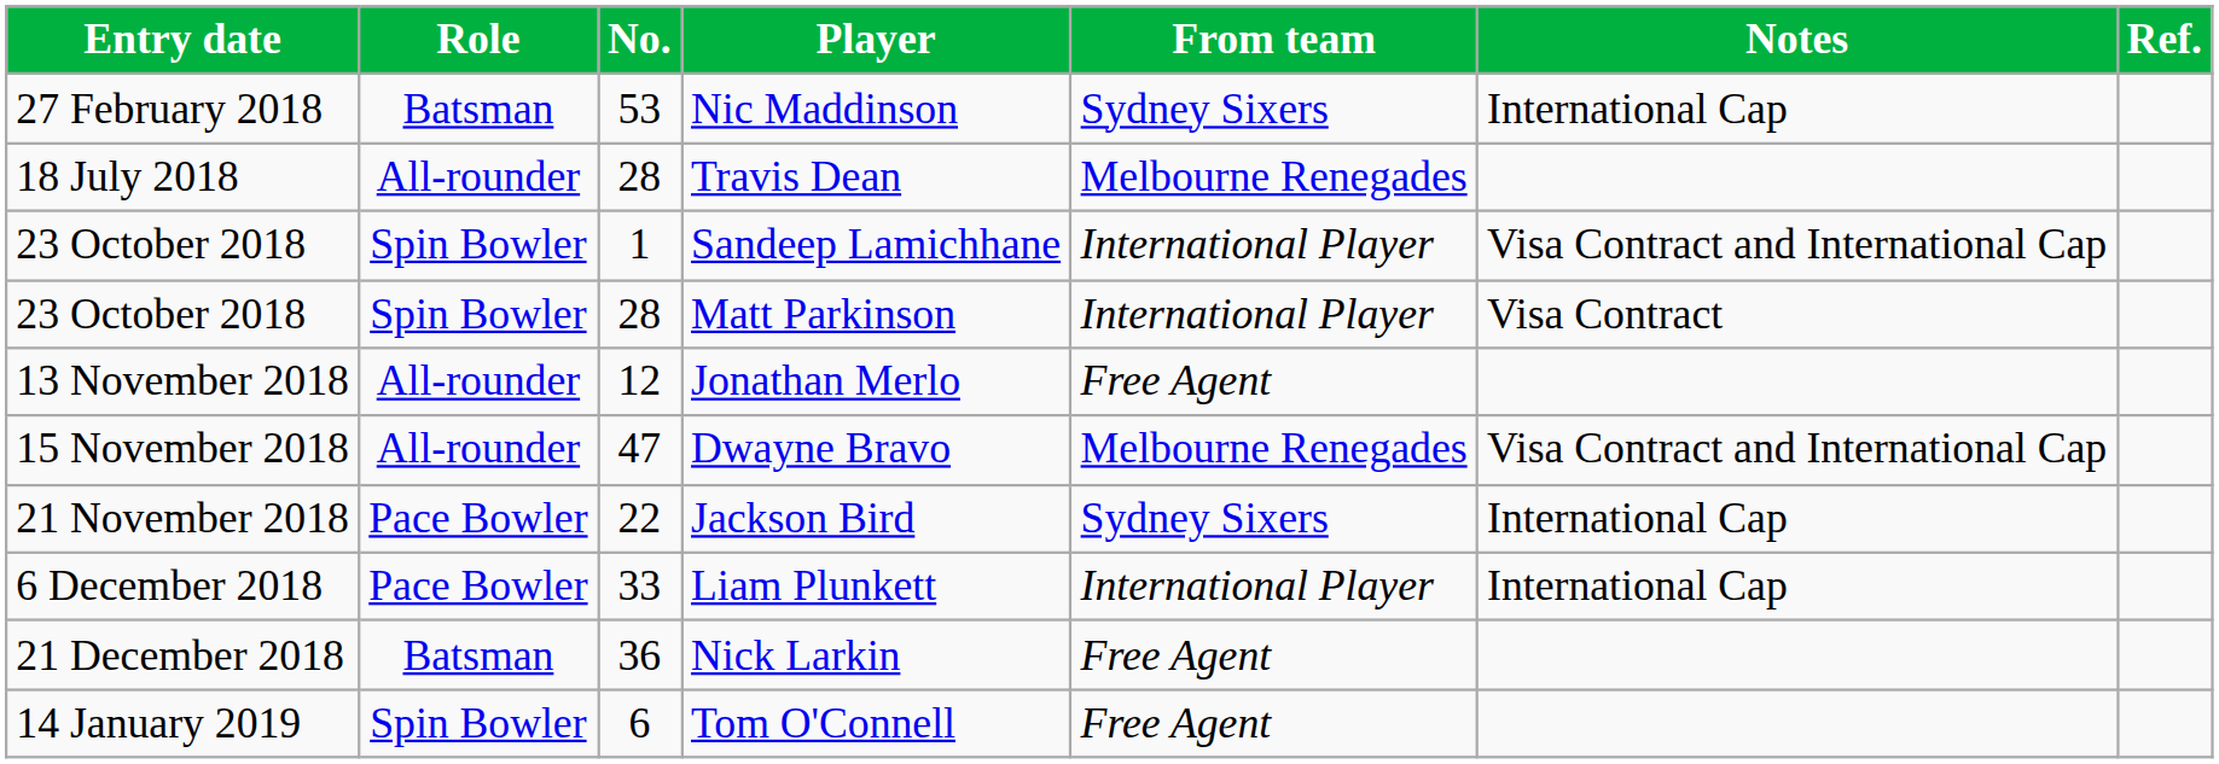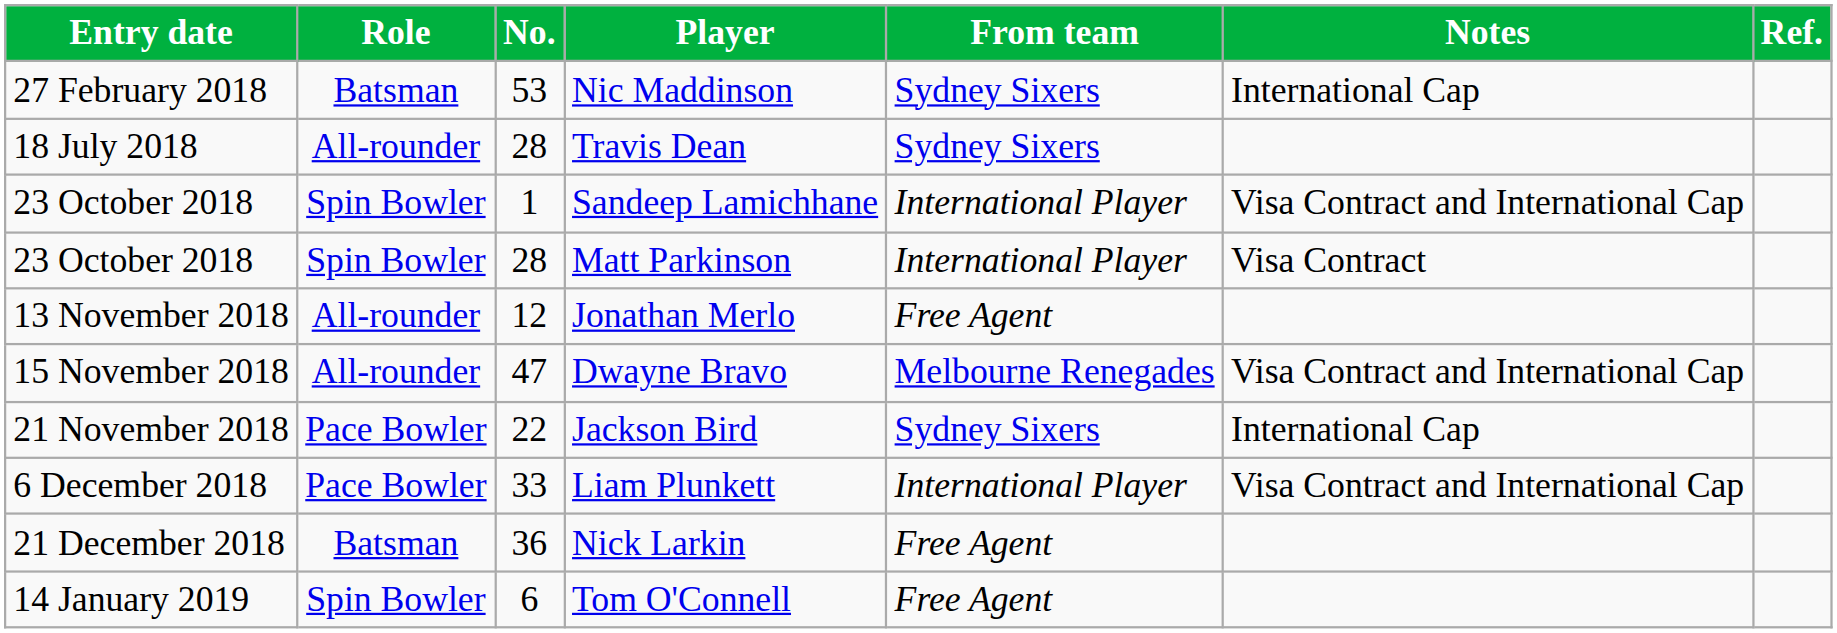Travis Dean | From team: Melbourne Renegades -> Sydney Sixers
Liam Plunkett | Notes: International Cap -> Visa Contract and International Cap
